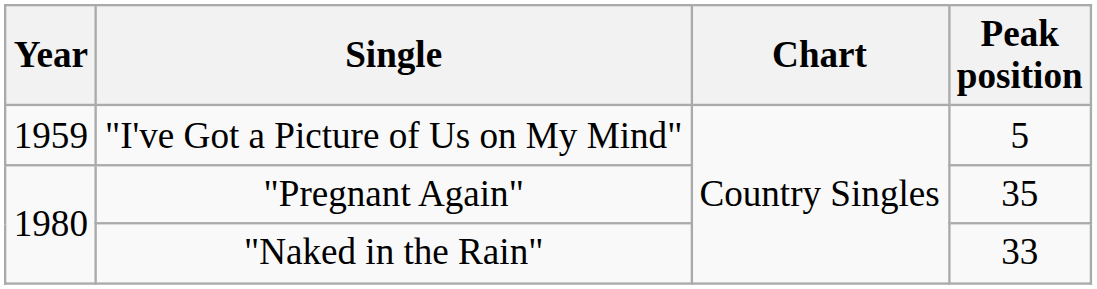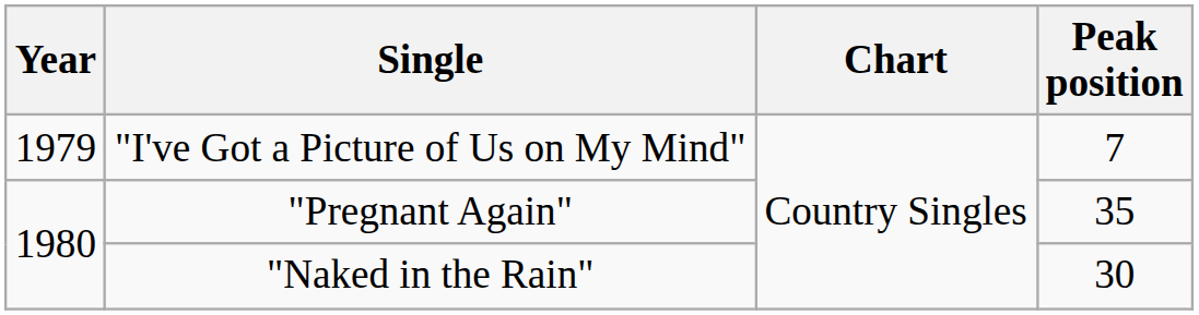"I've Got a Picture of Us on My Mind" | Year: 1959 -> 1979
"I've Got a Picture of Us on My Mind" | Peak position: 5 -> 7
"Naked in the Rain" | Peak position: 33 -> 30
